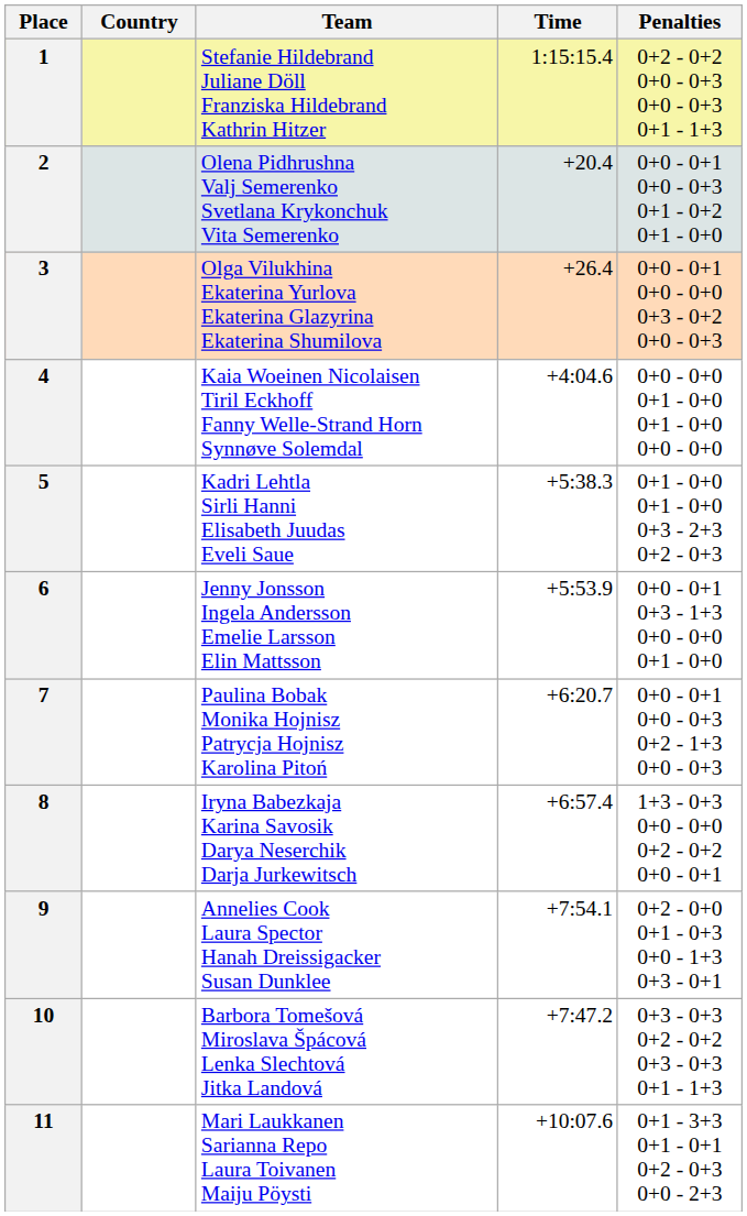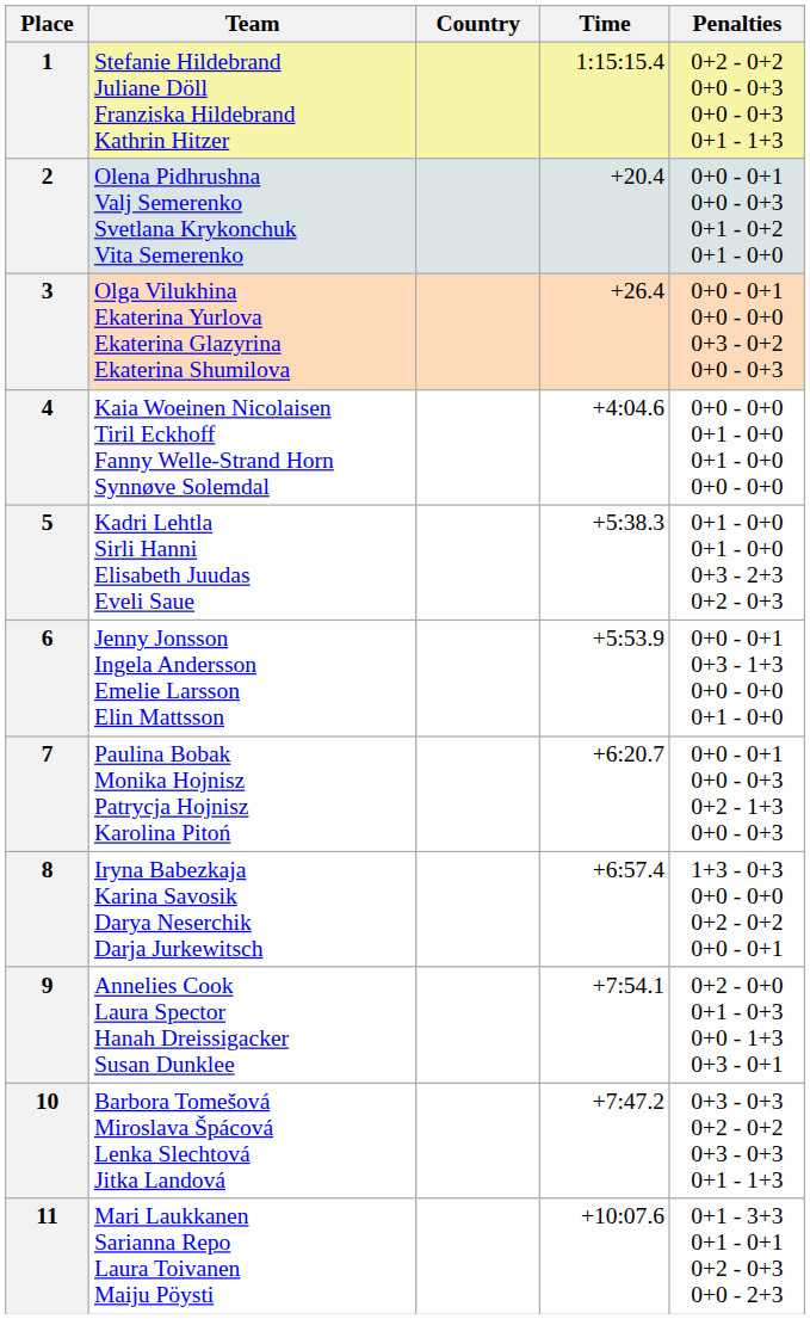columns swapped: Country <-> Team
